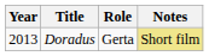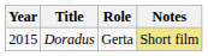Doradus | Year: 2013 -> 2015
